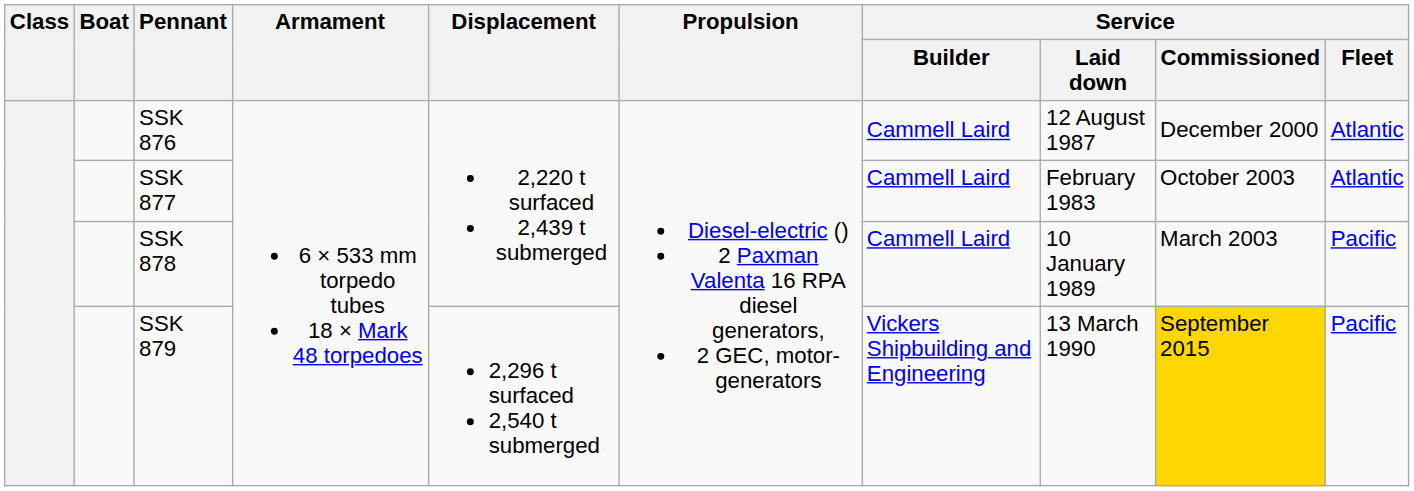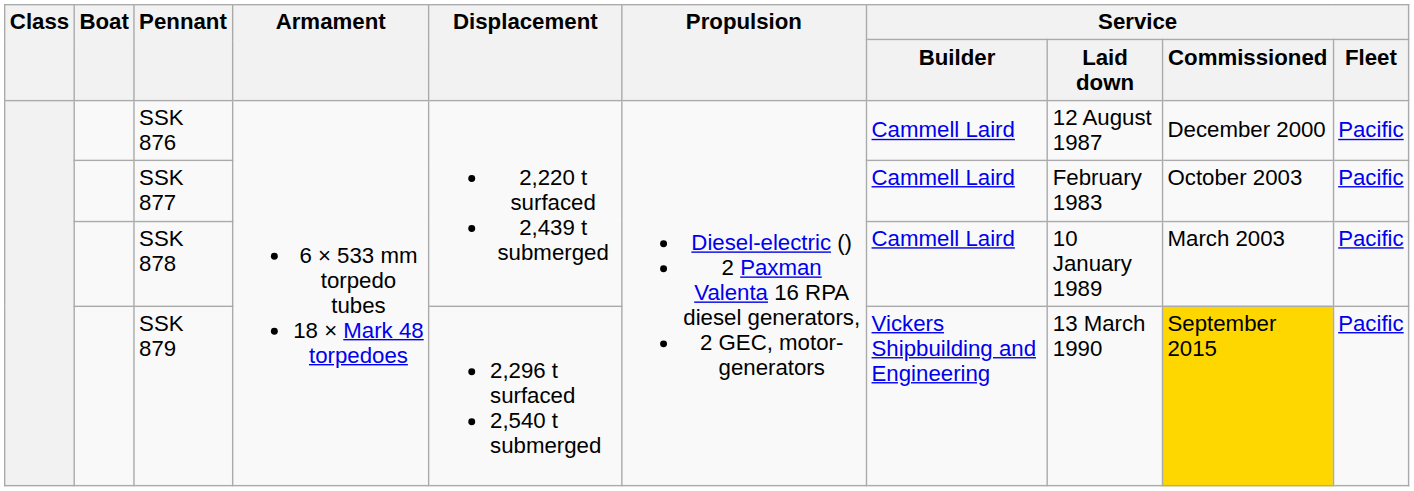SSK 876 | Service / Fleet: Atlantic -> Pacific
SSK 877 | Service / Fleet: Atlantic -> Pacific
